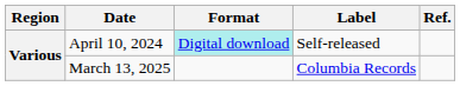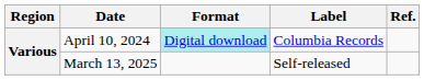April 10, 2024 | Label: Self-released -> Columbia Records
March 13, 2025 | Label: Columbia Records -> Self-released
